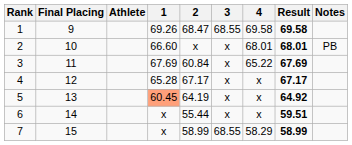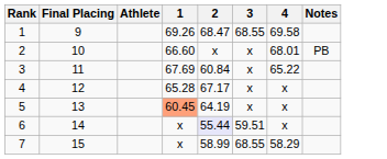- column: Result | 69.58 | 68.01 | 67.69 | 67.17 | 64.92 | 59.51 | 58.99
6 | 2: no background -> lavender background
6 | 3: x -> 59.51
